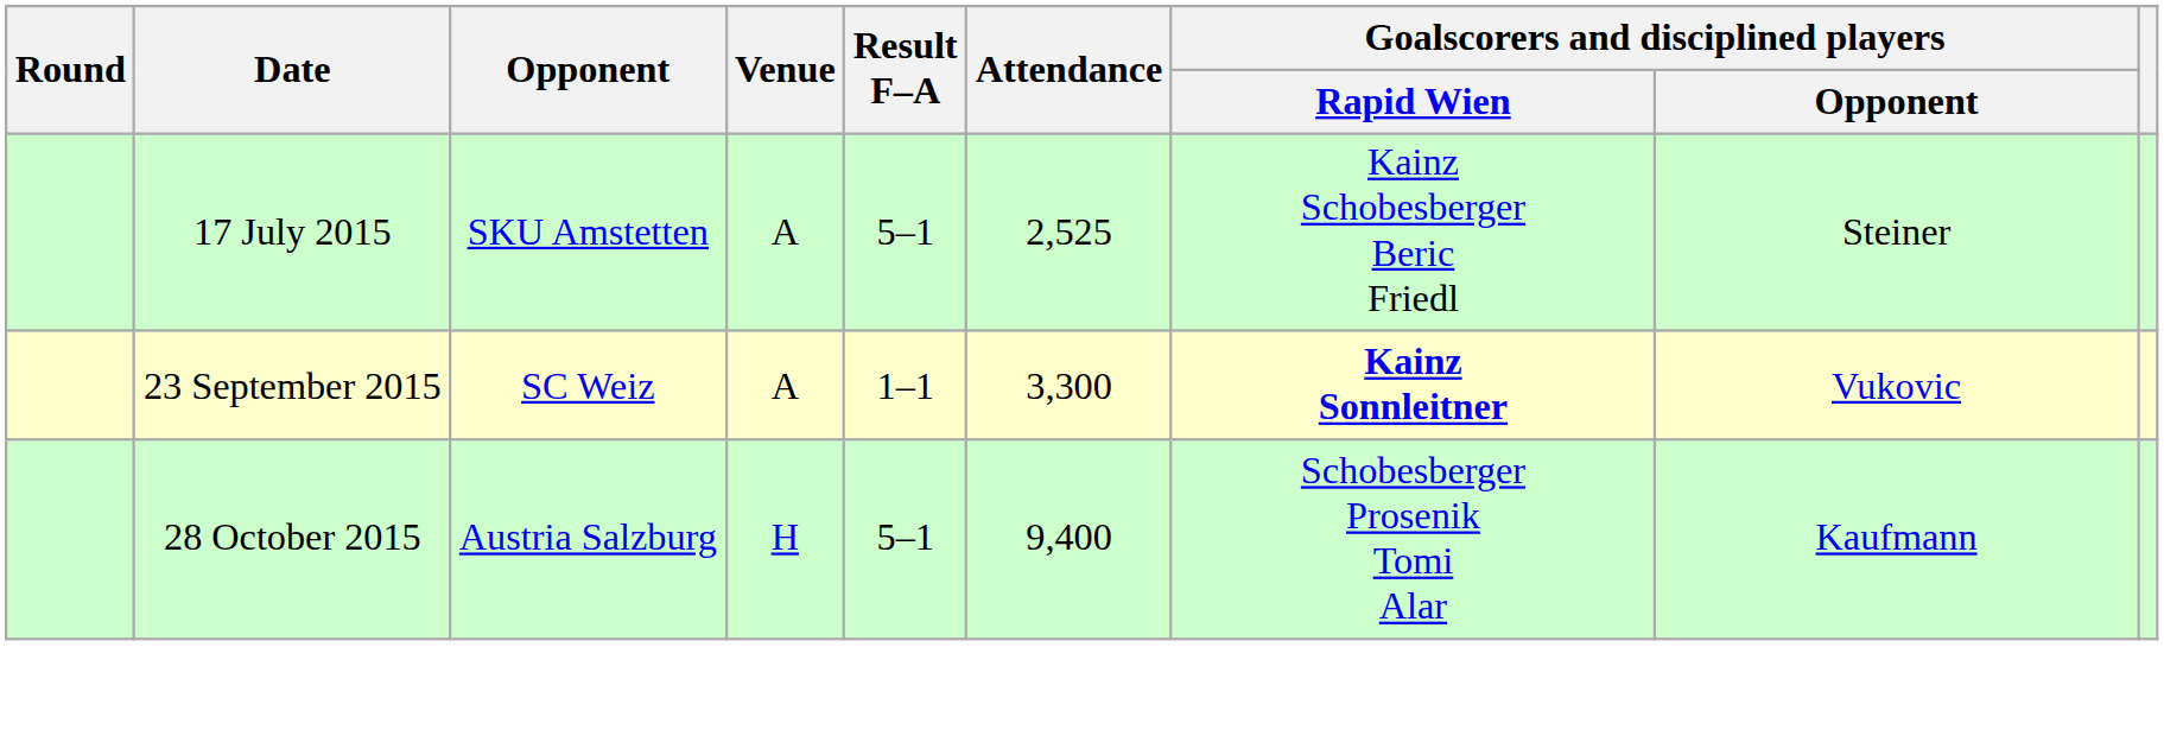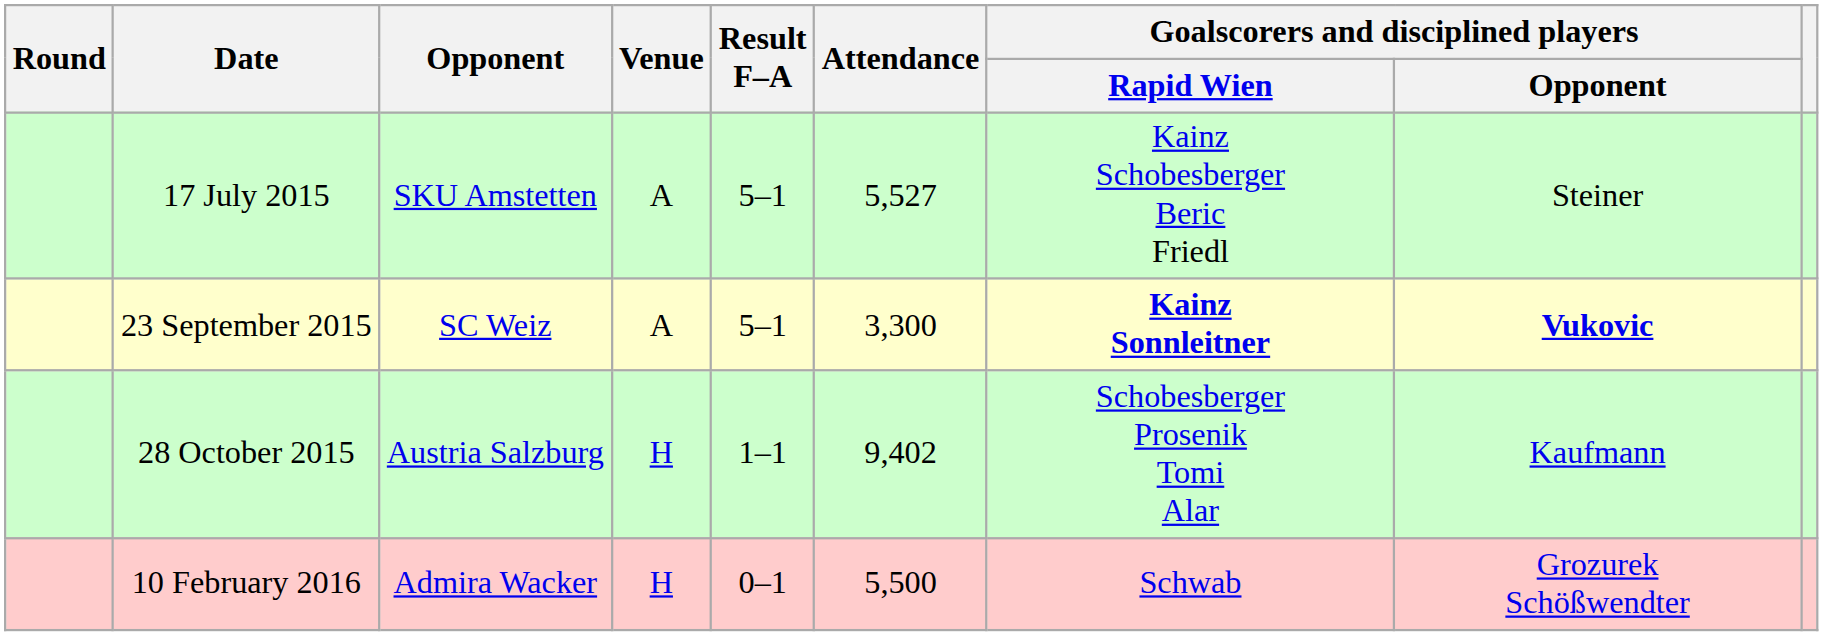17 July 2015 | Attendance: 2,525 -> 5,527
23 September 2015 | Result F–A: 1–1 -> 5–1
23 September 2015 | Goalscorers and disciplined players / Opponent: normal -> bold
28 October 2015 | Result F–A: 5–1 -> 1–1
28 October 2015 | Attendance: 9,400 -> 9,402
+ row: 10 February 2016 | Admira Wacker | H | 0–1 | 5,500 | Schwab | Grozurek Schößwendter
